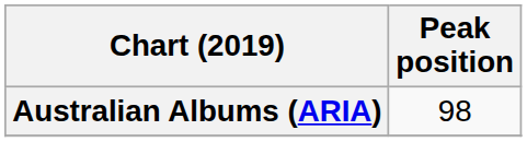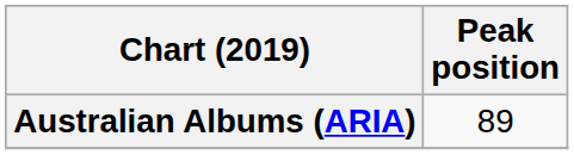Australian Albums (ARIA) | Peak position: 98 -> 89
